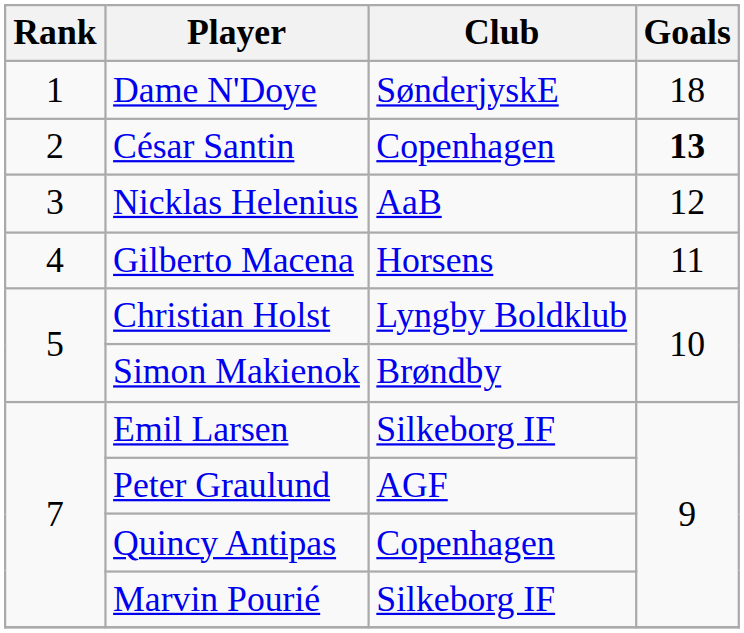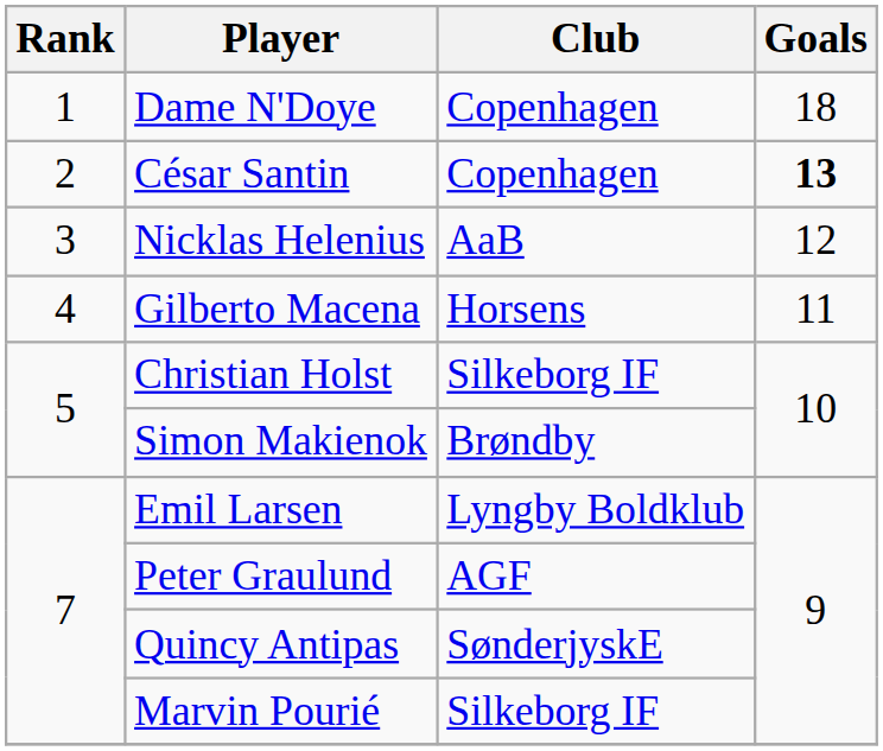Dame N'Doye | Club: SønderjyskE -> Copenhagen
Christian Holst | Club: Lyngby Boldklub -> Silkeborg IF
Emil Larsen | Club: Silkeborg IF -> Lyngby Boldklub
Quincy Antipas | Club: Copenhagen -> SønderjyskE
